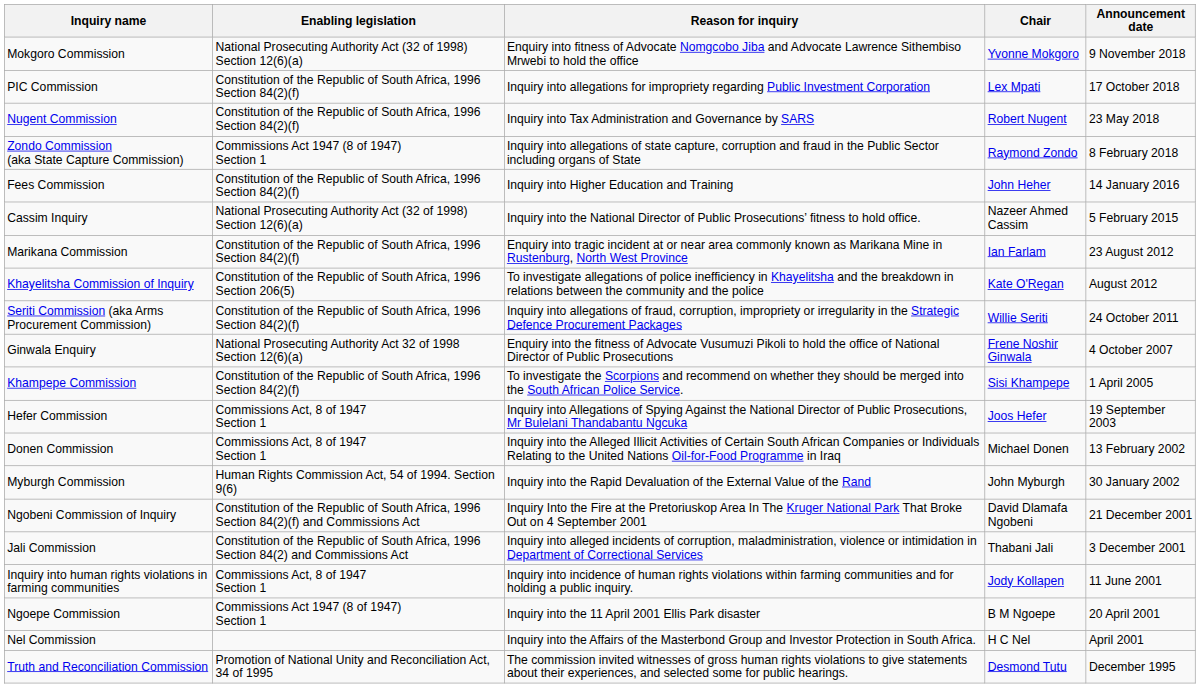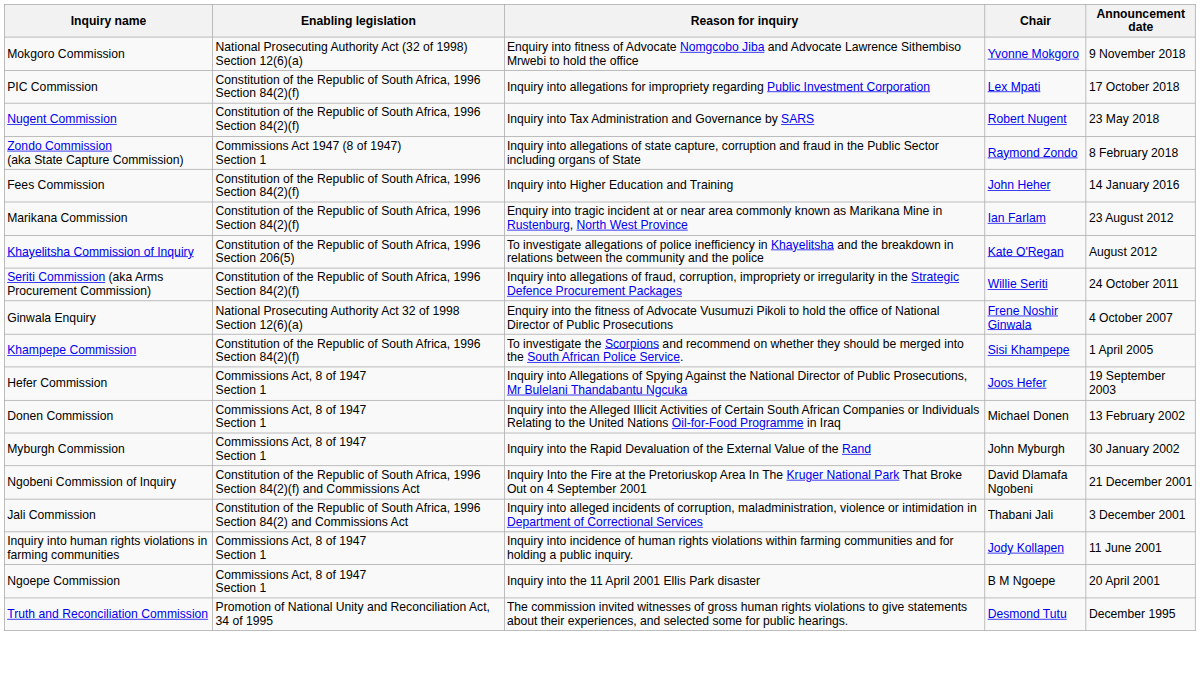- row: Cassim Inquiry | National Prosecuting Authority Act (32 of 1998) Section 12(6)(a) | Inquiry into the National Director of Public Prosecutions’ fitness to hold office. | Nazeer Ahmed Cassim | 5 February 2015
Myburgh Commission | Enabling legislation: Human Rights Commission Act, 54 of 1994. Section 9(6) -> Commissions Act, 8 of 1947 Section 1
Ngoepe Commission | Enabling legislation: Commissions Act 1947 (8 of 1947) Section 1 -> Commissions Act, 8 of 1947 Section 1
- row: Nel Commission | Inquiry into the Affairs of the Masterbond Group and Investor Protection in South Africa. | H C Nel | April 2001
